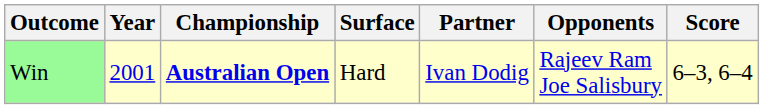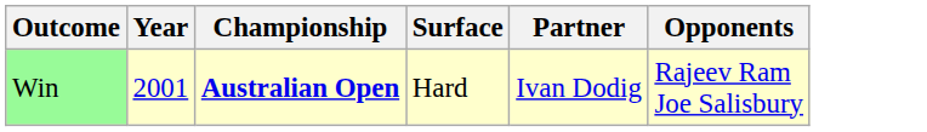- column: Score | 6–3, 6–4
